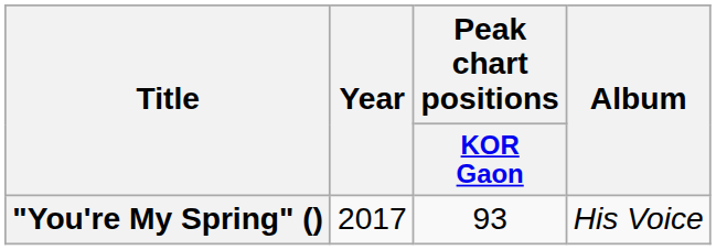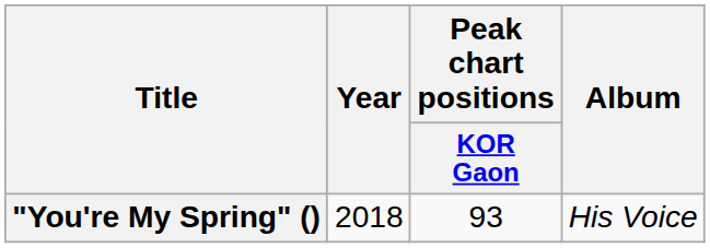"You're My Spring" () | Year: 2017 -> 2018
